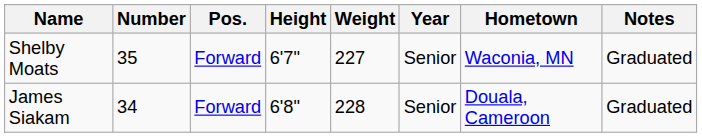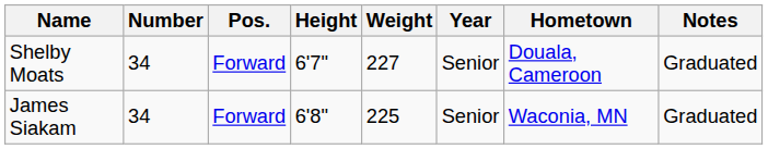Shelby Moats | Number: 35 -> 34
Shelby Moats | Hometown: Waconia, MN -> Douala, Cameroon
James Siakam | Weight: 228 -> 225
James Siakam | Hometown: Douala, Cameroon -> Waconia, MN
